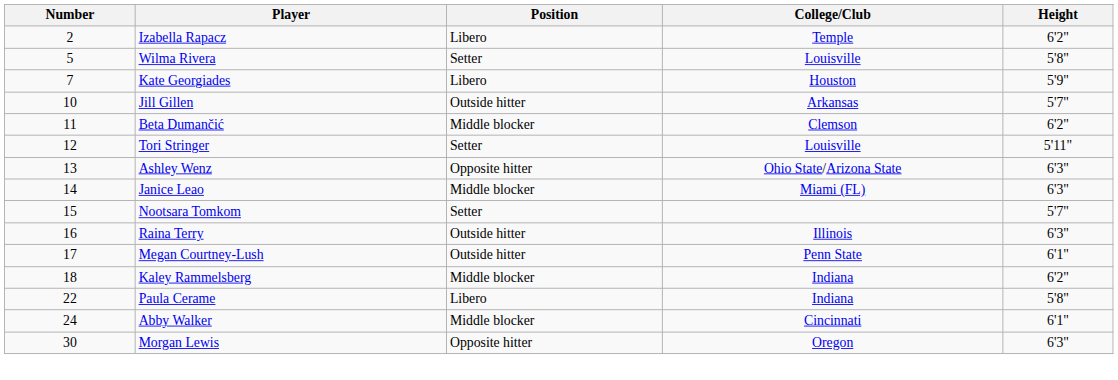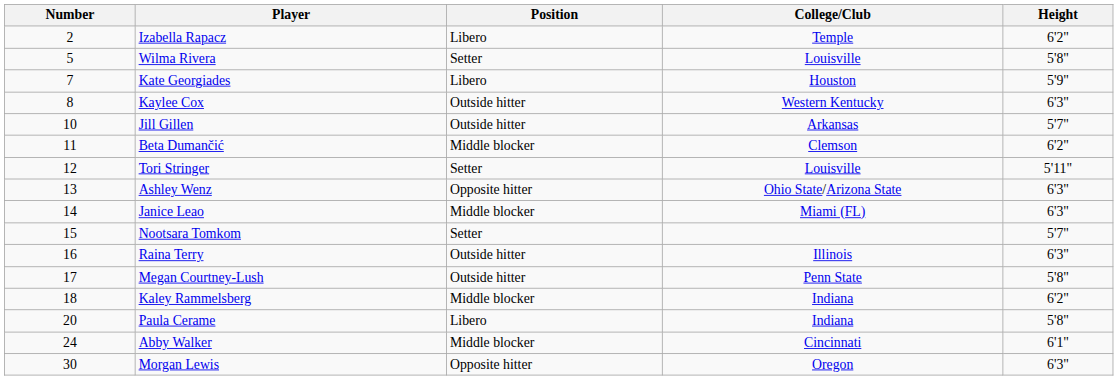+ row: 8 | Kaylee Cox | Outside hitter | Western Kentucky | 6'3"
Megan Courtney-Lush | Height: 6'1" -> 5'8"
Paula Cerame | Number: 22 -> 20
